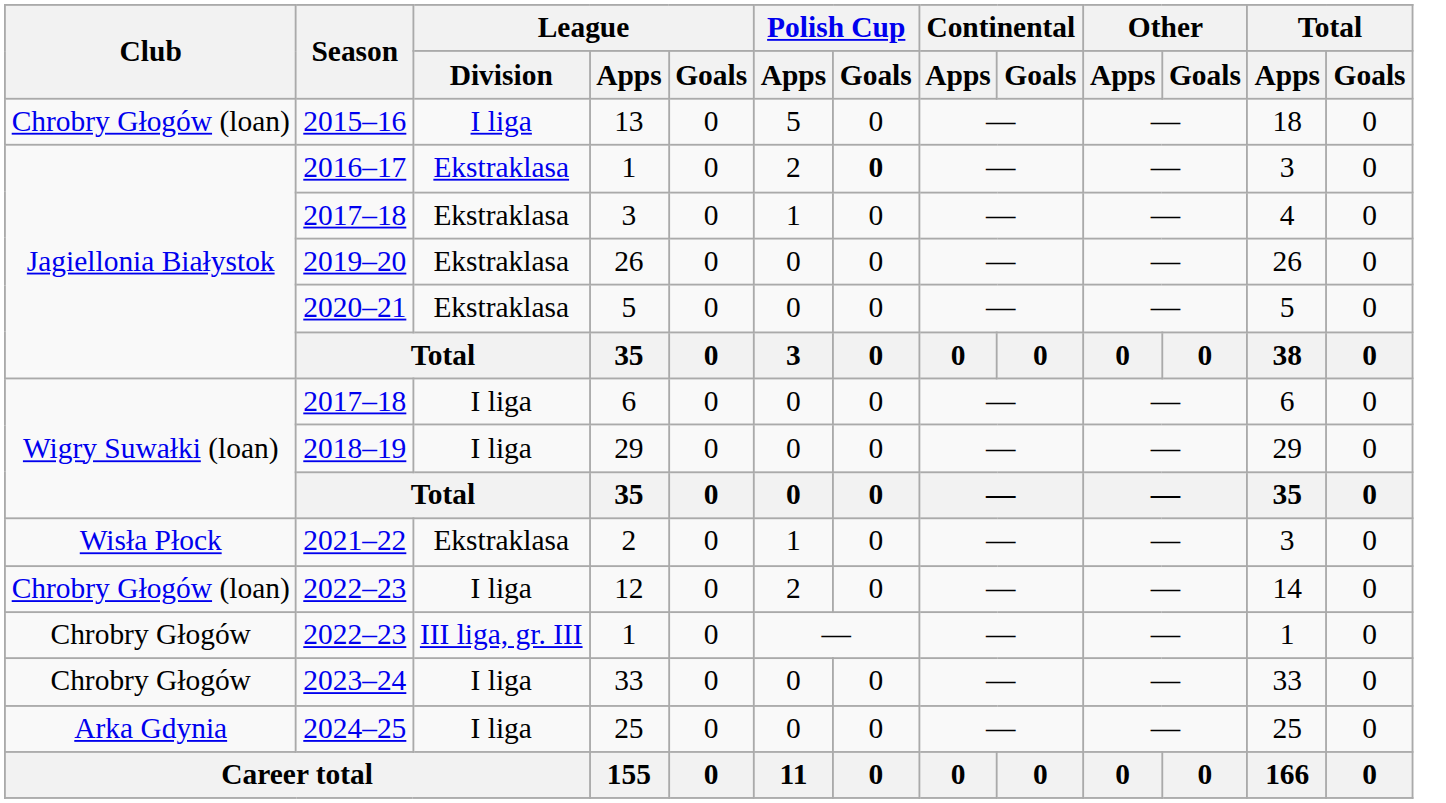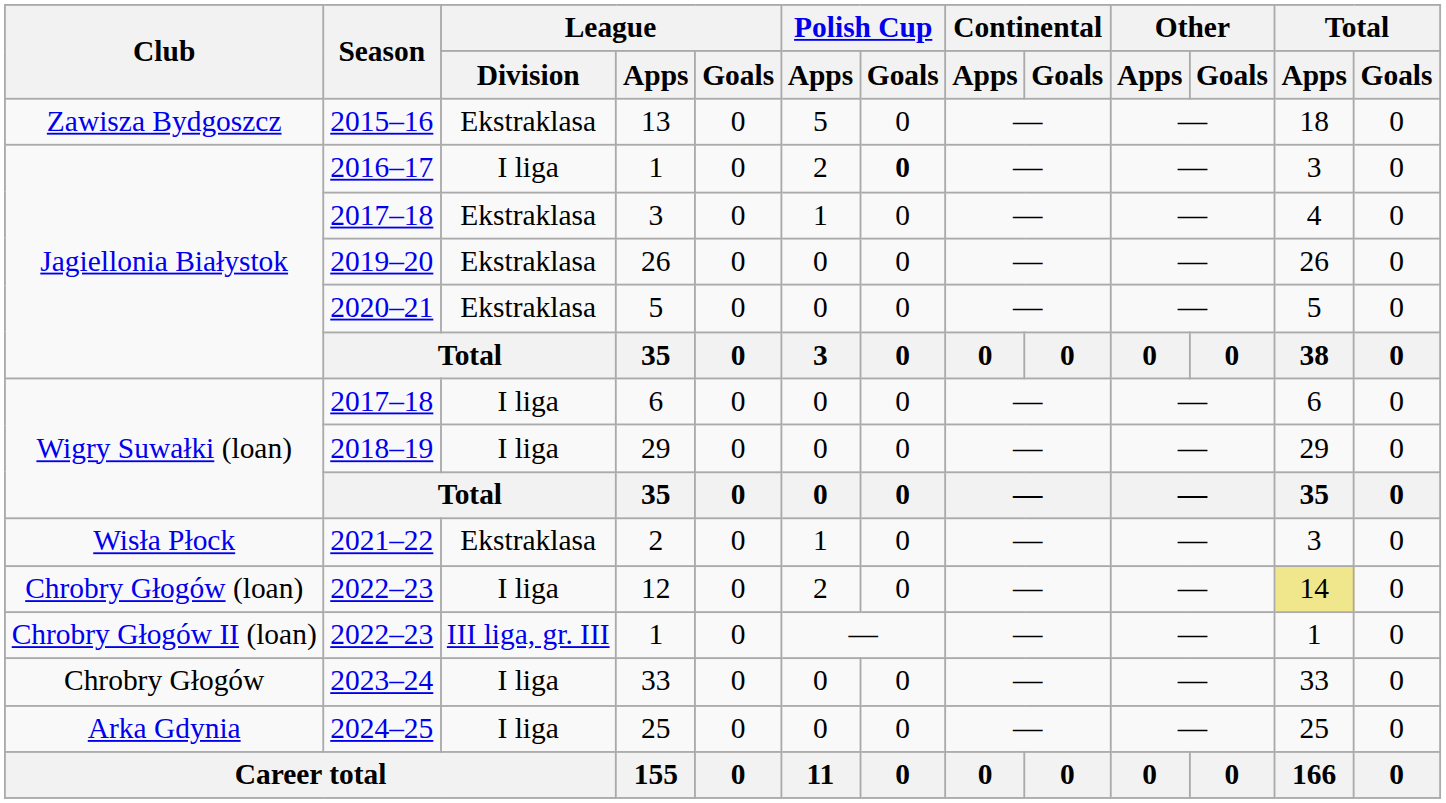13 | Club: Chrobry Głogów (loan) -> Zawisza Bydgoszcz
13 | League / Division: I liga -> Ekstraklasa
2016–17 / 1 | League / Division: Ekstraklasa -> I liga
12 | Total / Apps: no background -> khaki background
2022–23 / 1 | Club: Chrobry Głogów -> Chrobry Głogów II (loan)
